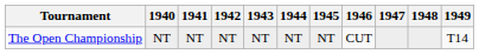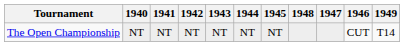columns swapped: 1946 <-> 1948
